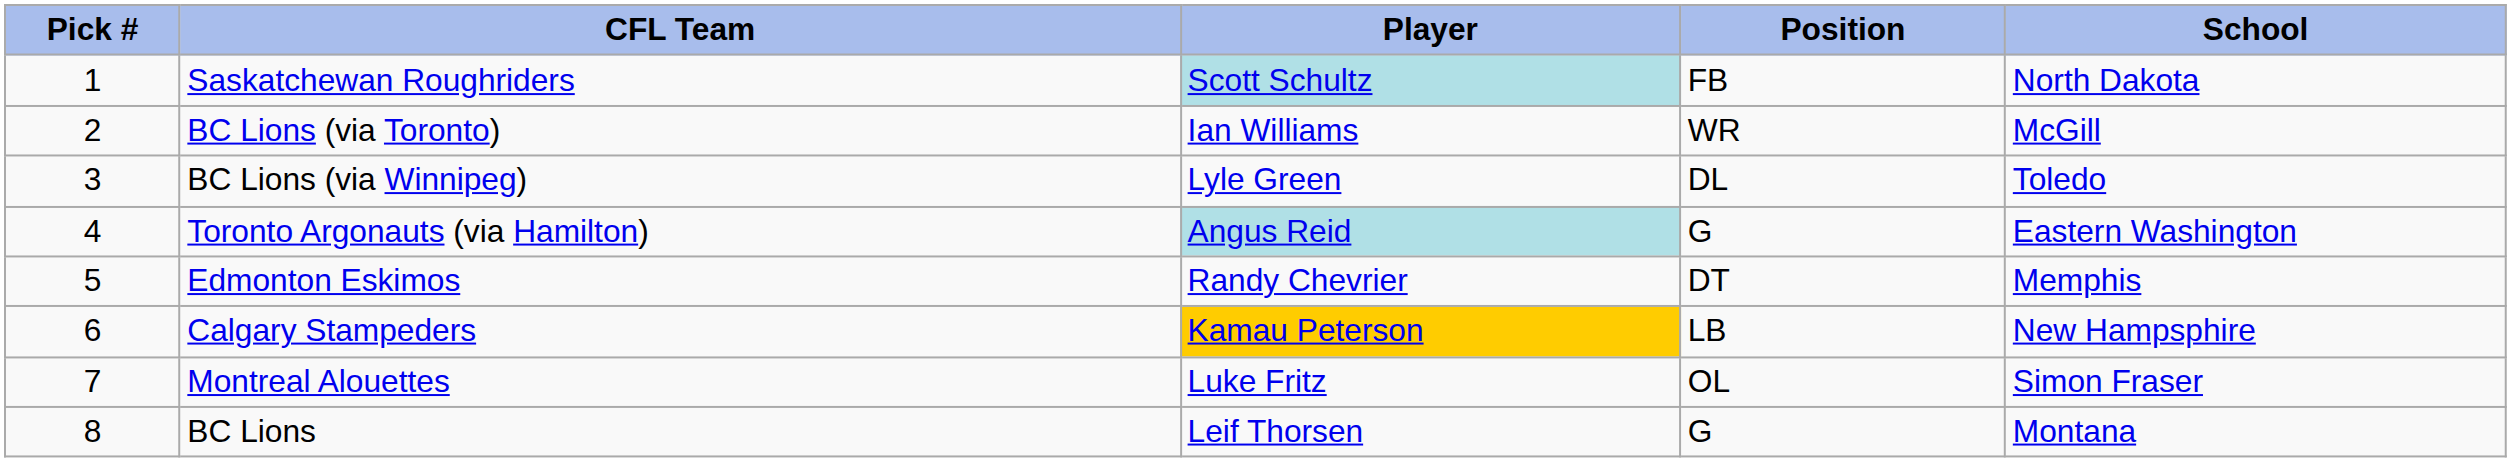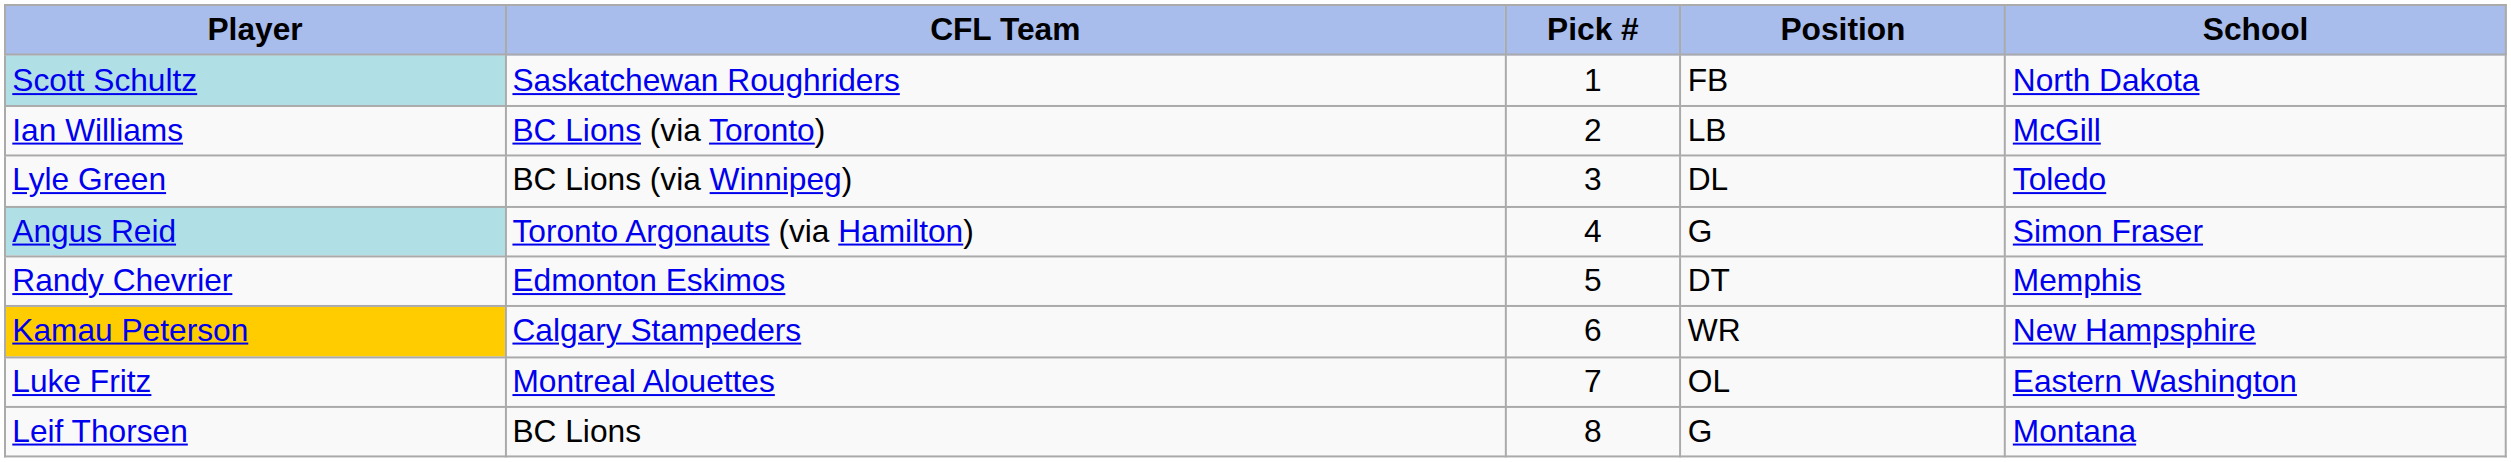columns swapped: Pick # <-> Player
BC Lions (via Toronto) | Position: WR -> LB
Toronto Argonauts (via Hamilton) | School: Eastern Washington -> Simon Fraser
Calgary Stampeders | Position: LB -> WR
Montreal Alouettes | School: Simon Fraser -> Eastern Washington
